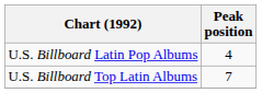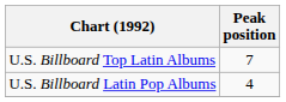rows swapped: U.S. Billboard Top Latin Albums <-> U.S. Billboard Latin Pop Albums
